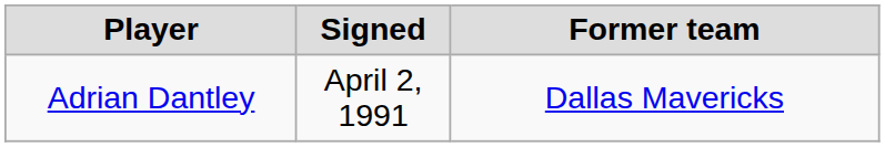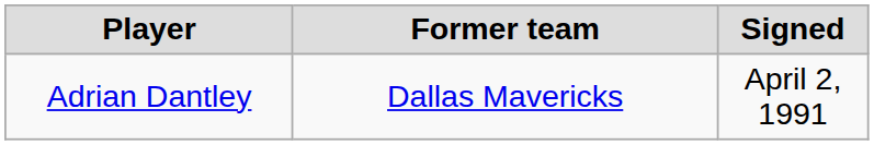columns swapped: Signed <-> Former team
